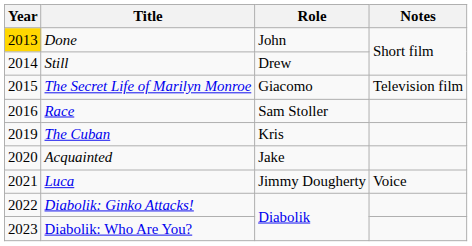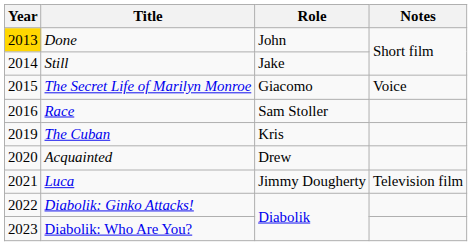Still | Role: Drew -> Jake
The Secret Life of Marilyn Monroe | Notes: Television film -> Voice
Acquainted | Role: Jake -> Drew
Luca | Notes: Voice -> Television film
